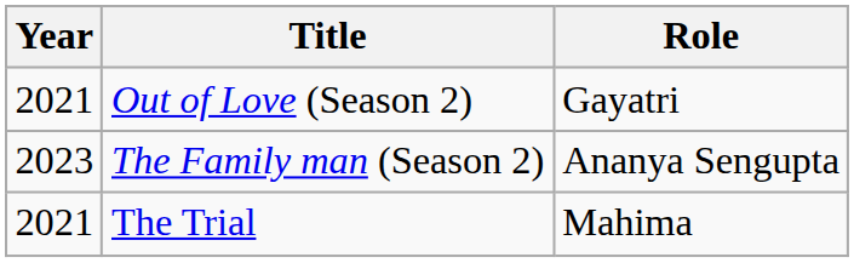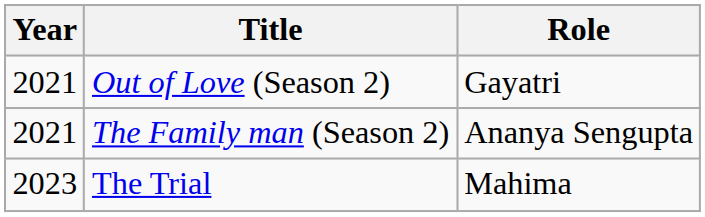The Family man (Season 2) | Year: 2023 -> 2021
The Trial | Year: 2021 -> 2023
